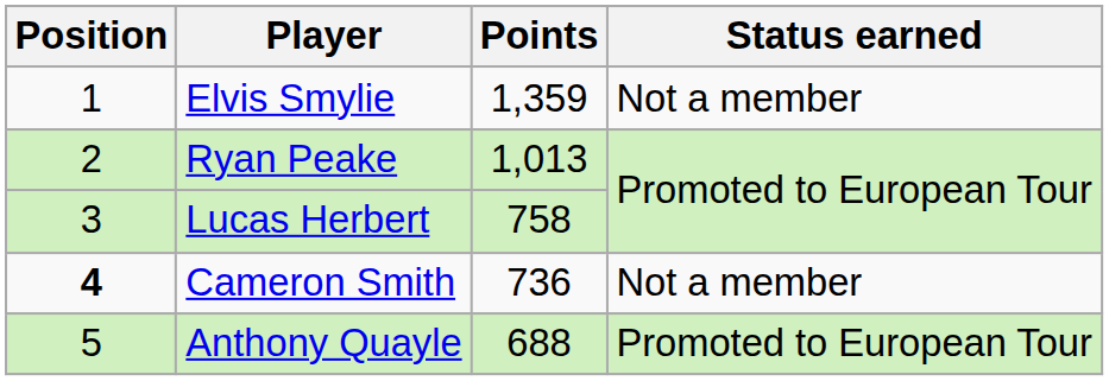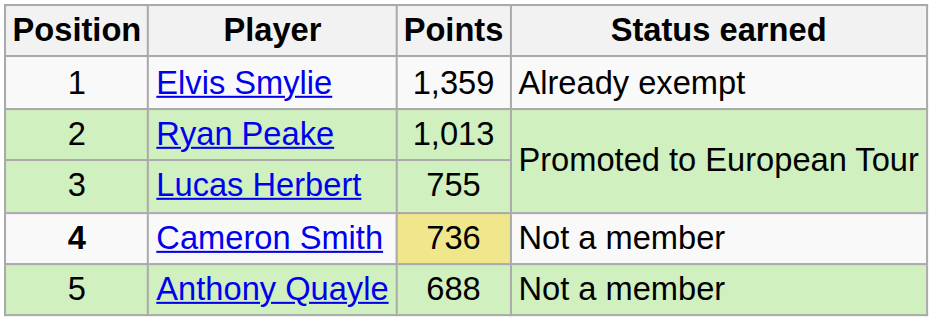Elvis Smylie | Status earned: Not a member -> Already exempt
Lucas Herbert | Points: 758 -> 755
Cameron Smith | Points: no background -> khaki background
Anthony Quayle | Status earned: Promoted to European Tour -> Not a member
